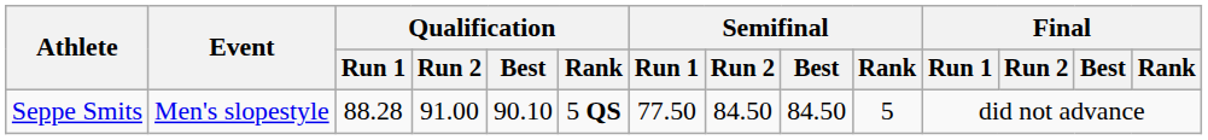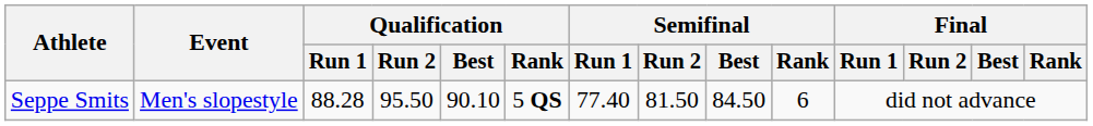Seppe Smits | Qualification / Run 2: 91.00 -> 95.50
Seppe Smits | Semifinal / Run 1: 77.50 -> 77.40
Seppe Smits | Semifinal / Run 2: 84.50 -> 81.50
Seppe Smits | Semifinal / Rank: 5 -> 6
